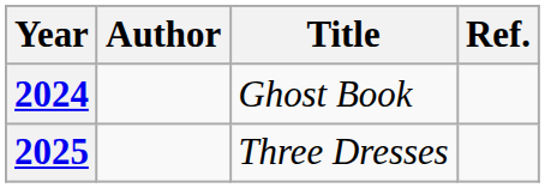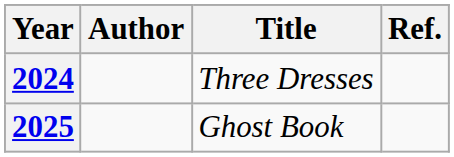2024 | Title: Ghost Book -> Three Dresses
2025 | Title: Three Dresses -> Ghost Book
